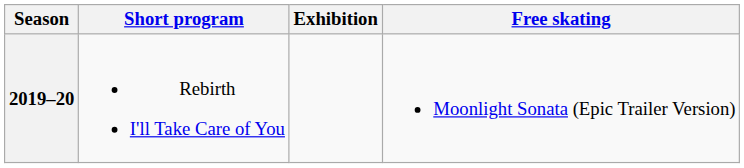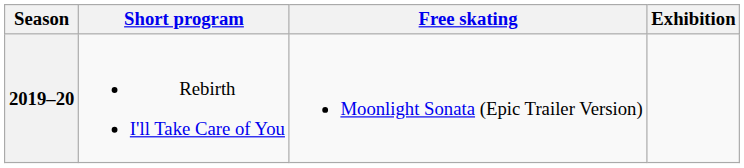columns swapped: Free skating <-> Exhibition
